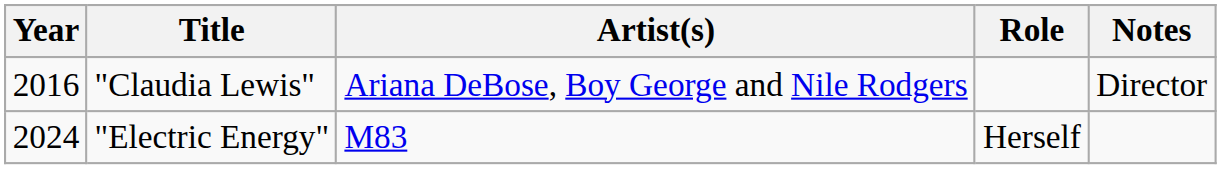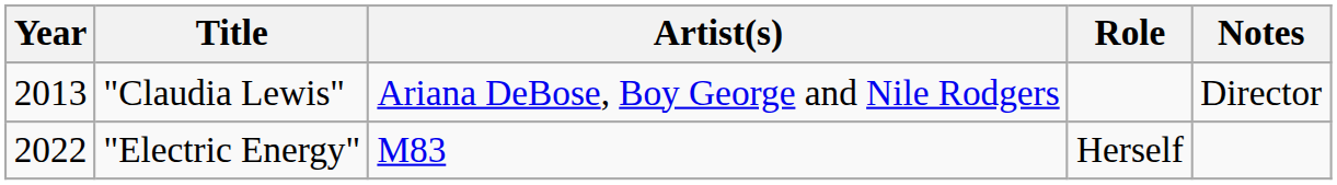"Claudia Lewis" | Year: 2016 -> 2013
"Electric Energy" | Year: 2024 -> 2022
